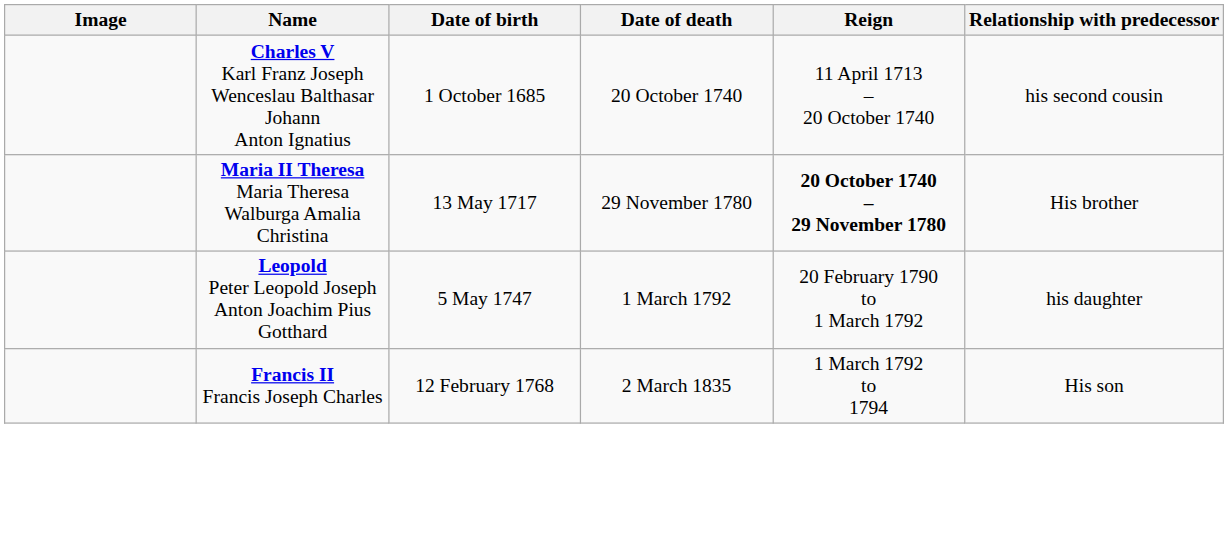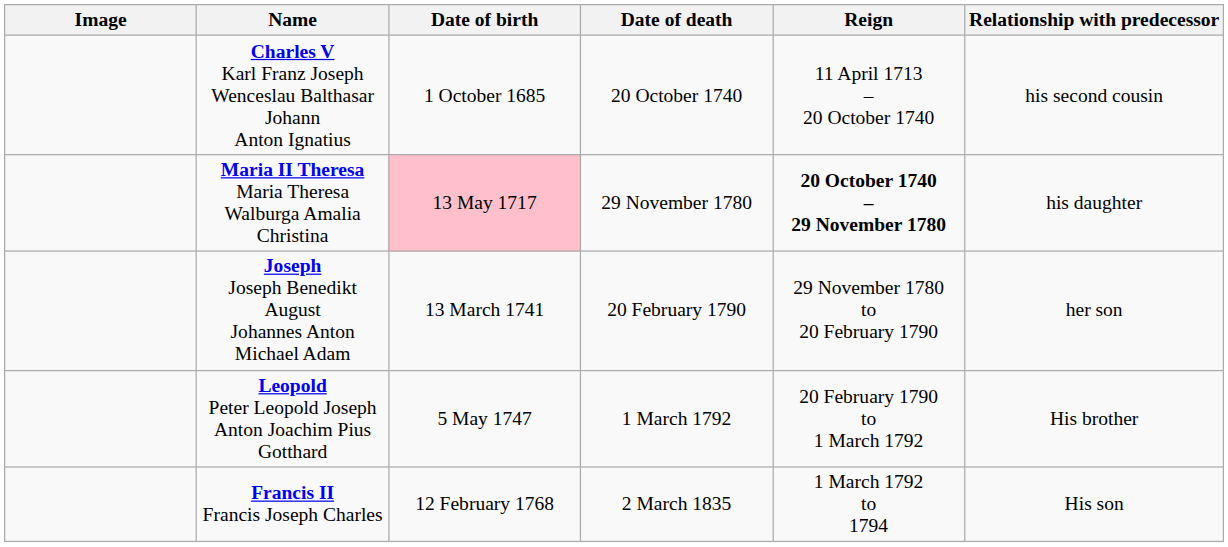Maria II Theresa Maria Theresa Walburga Amalia Christina | Date of birth: no background -> pink background
Maria II Theresa Maria Theresa Walburga Amalia Christina | Relationship with predecessor: His brother -> his daughter
+ row: Joseph Joseph Benedikt August Johannes Anton Michael Adam | 13 March 1741 | 20 February 1790 | 29 November 1780 to 20 February 1790 | her son
Leopold Peter Leopold Joseph Anton Joachim Pius Gotthard | Relationship with predecessor: his daughter -> His brother
